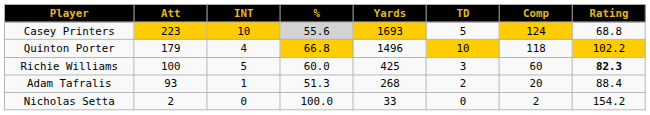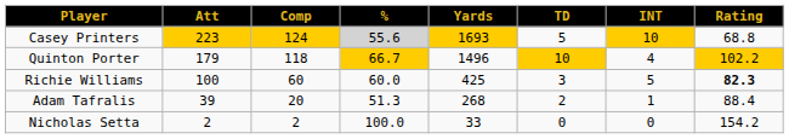columns swapped: Comp <-> INT
Quinton Porter | %: 66.8 -> 66.7
Adam Tafralis | Att: 93 -> 39
